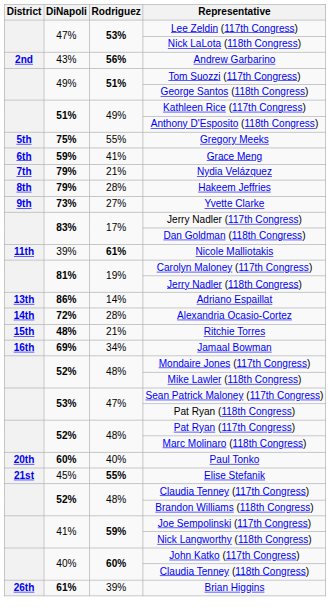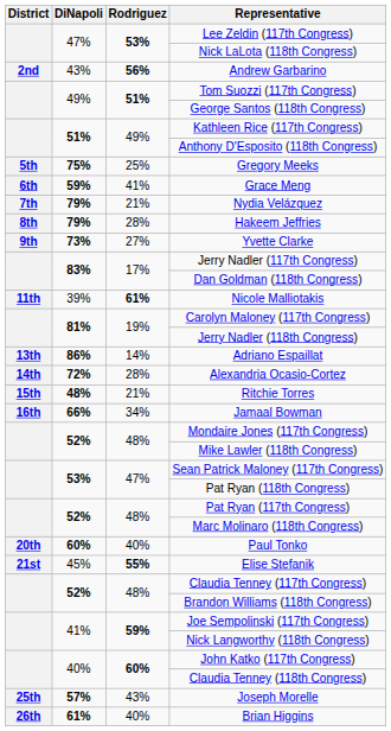Gregory Meeks | Rodriguez: 55% -> 25%
Jamaal Bowman | DiNapoli: 69% -> 66%
+ row: 25th | 57% | 43% | Joseph Morelle
Brian Higgins | Rodriguez: 39% -> 40%
